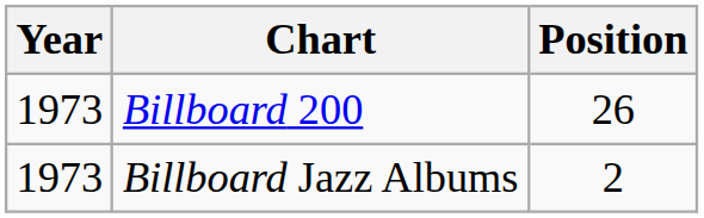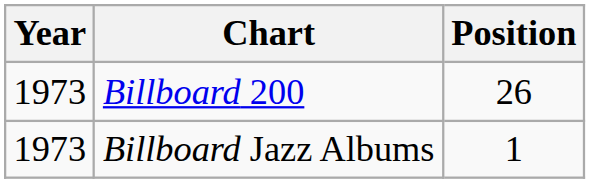Billboard Jazz Albums | Position: 2 -> 1
